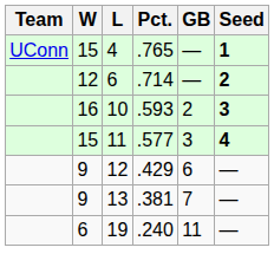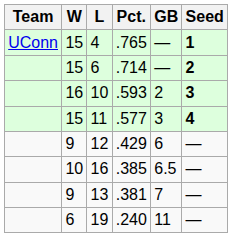.714 | W: 12 -> 15
+ row: 10 | 16 | .385 | 6.5 | —
